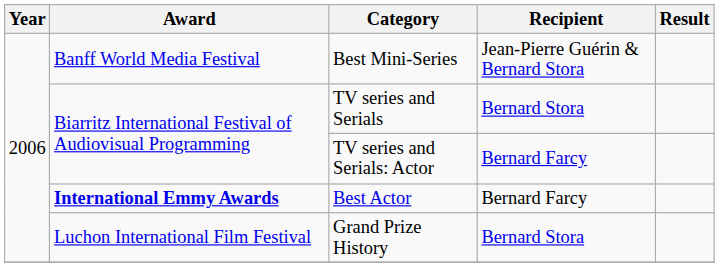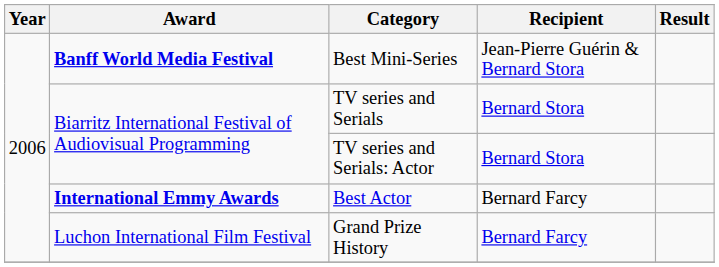Best Mini-Series | Award: normal -> bold
TV series and Serials: Actor | Recipient: Bernard Farcy -> Bernard Stora
Grand Prize History | Recipient: Bernard Stora -> Bernard Farcy
